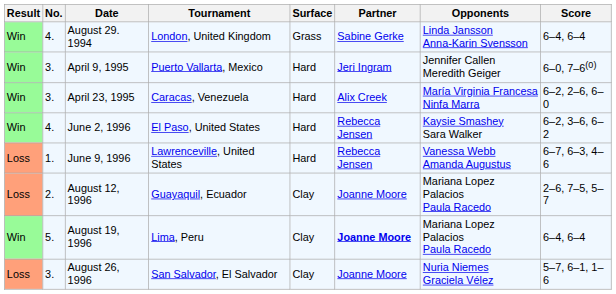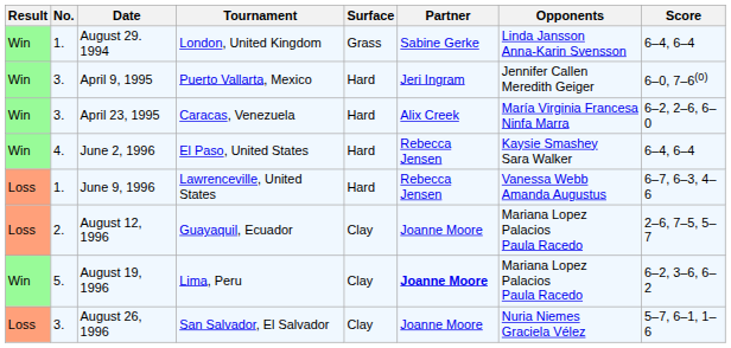August 29. 1994 | No.: 4. -> 1.
June 2, 1996 | Score: 6–2, 3–6, 6–2 -> 6–4, 6–4
August 19, 1996 | Score: 6–4, 6–4 -> 6–2, 3–6, 6–2
